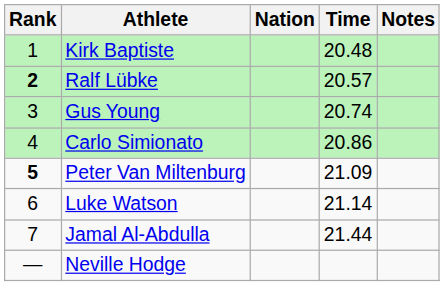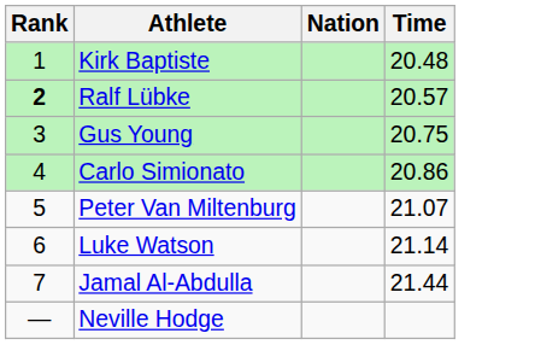- column: Notes
Gus Young | Time: 20.74 -> 20.75
Peter Van Miltenburg | Rank: bold -> normal
Peter Van Miltenburg | Time: 21.09 -> 21.07
